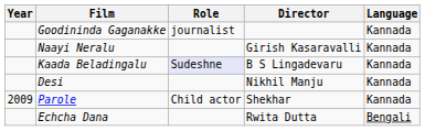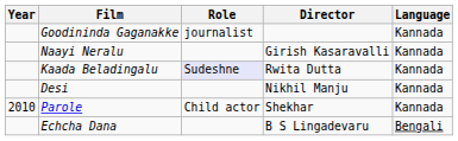Kaada Beladingalu | Director: B S Lingadevaru -> Rwita Dutta
Parole | Year: 2009 -> 2010
Echcha Dana | Director: Rwita Dutta -> B S Lingadevaru
